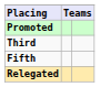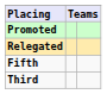rows swapped: Third <-> Relegated
